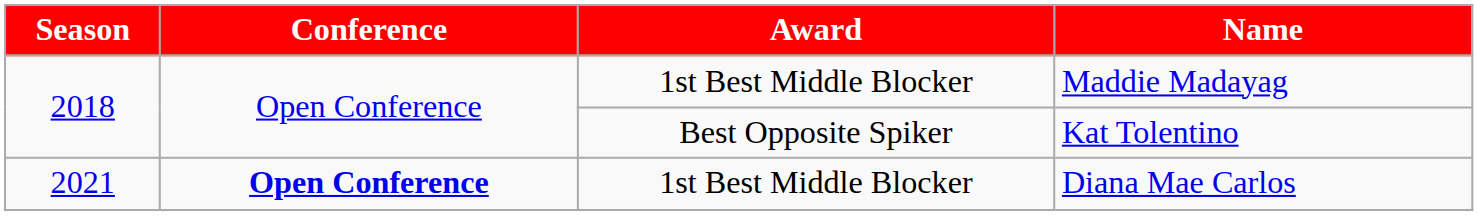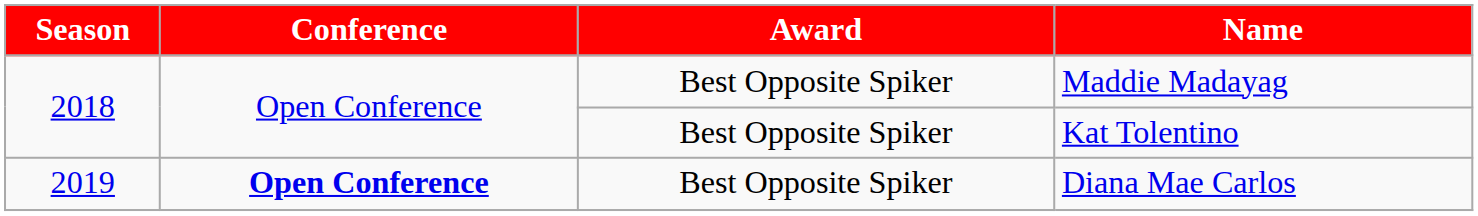Maddie Madayag | Award: 1st Best Middle Blocker -> Best Opposite Spiker
Diana Mae Carlos | Season: 2021 -> 2019
Diana Mae Carlos | Award: 1st Best Middle Blocker -> Best Opposite Spiker
